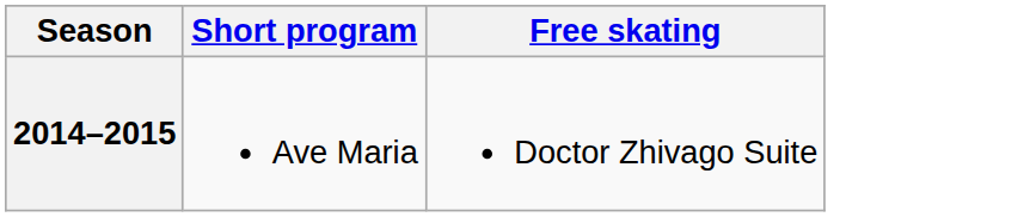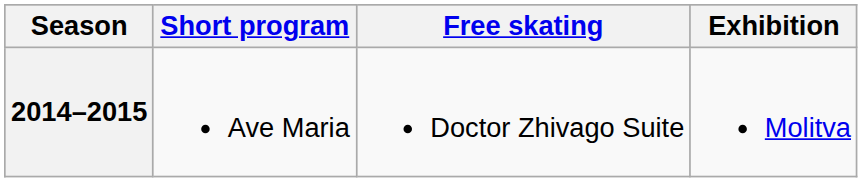+ column: Exhibition | Molitva
